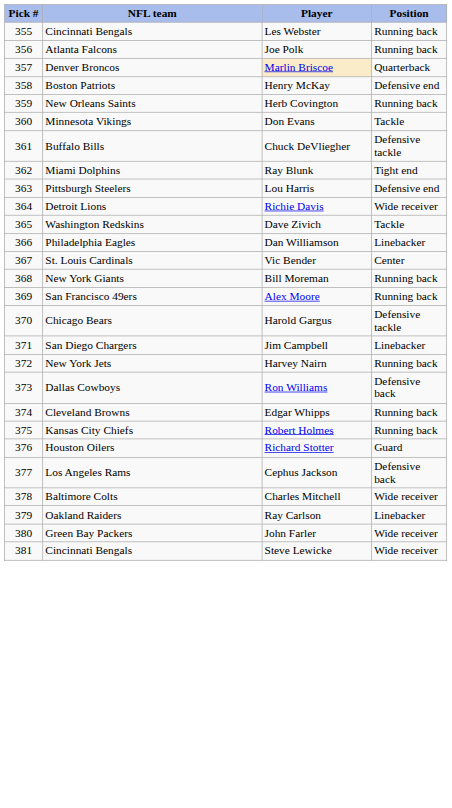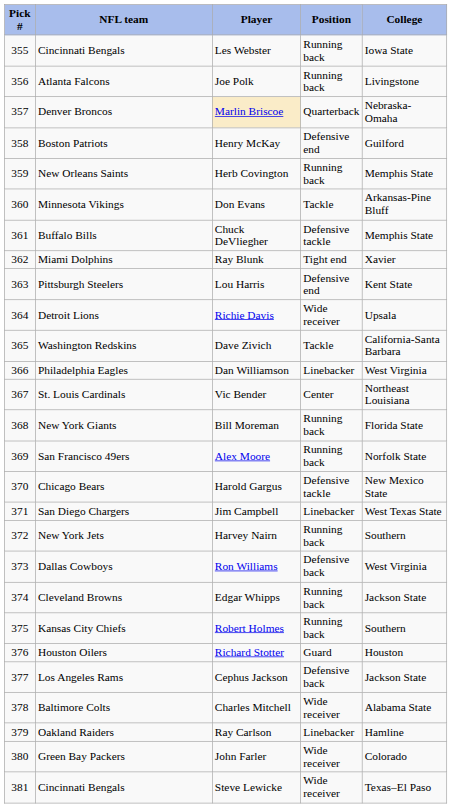+ column: College | Iowa State | Livingstone | Nebraska-Omaha | Guilford | Memphis State | Arkansas-Pine Bluff | Memphis State | Xavier | Kent State | Upsala | California-Santa Barbara | West Virginia | Northeast Louisiana | Florida State | Norfolk State | New Mexico State | West Texas State | Southern | West Virginia | Jackson State | Southern | Houston | Jackson State | Alabama State | Hamline | Colorado | Texas–El Paso
